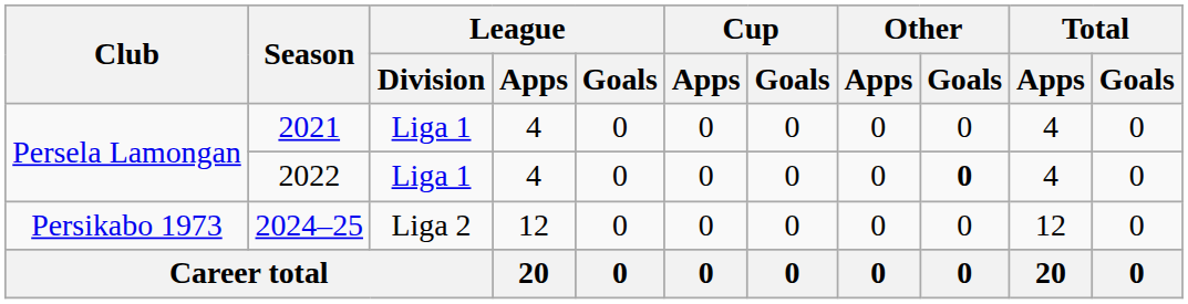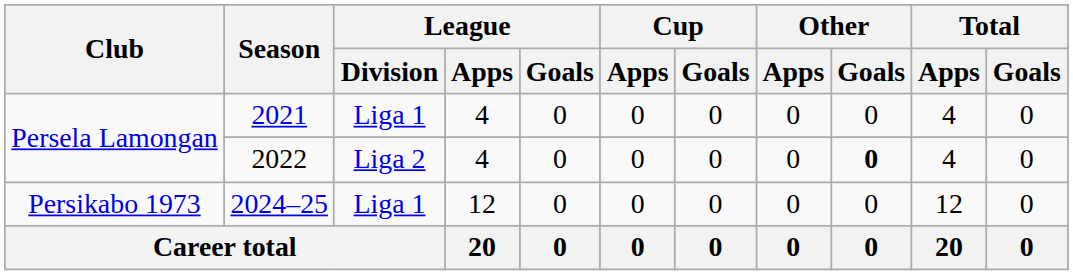2022 | League / Division: Liga 1 -> Liga 2
2024–25 | League / Division: Liga 2 -> Liga 1
